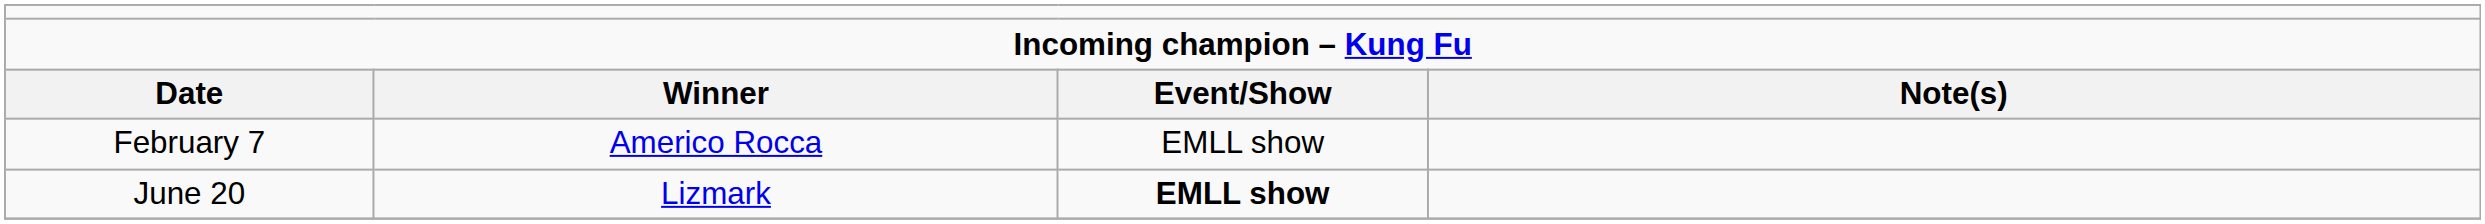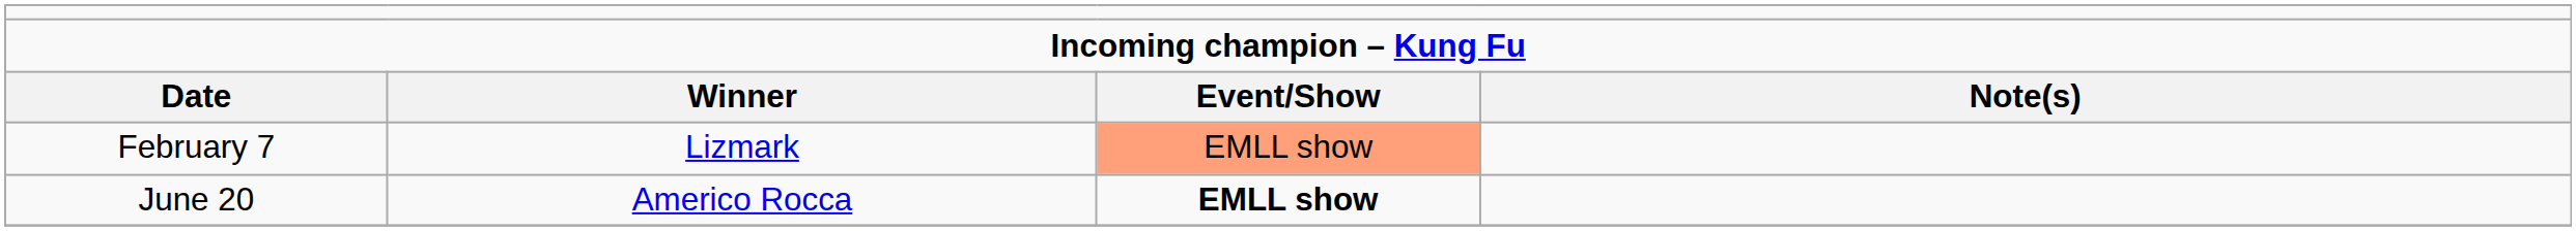February 7 | column 2: Americo Rocca -> Lizmark
February 7 | column 3: no background -> lightsalmon background
June 20 | column 2: Lizmark -> Americo Rocca
